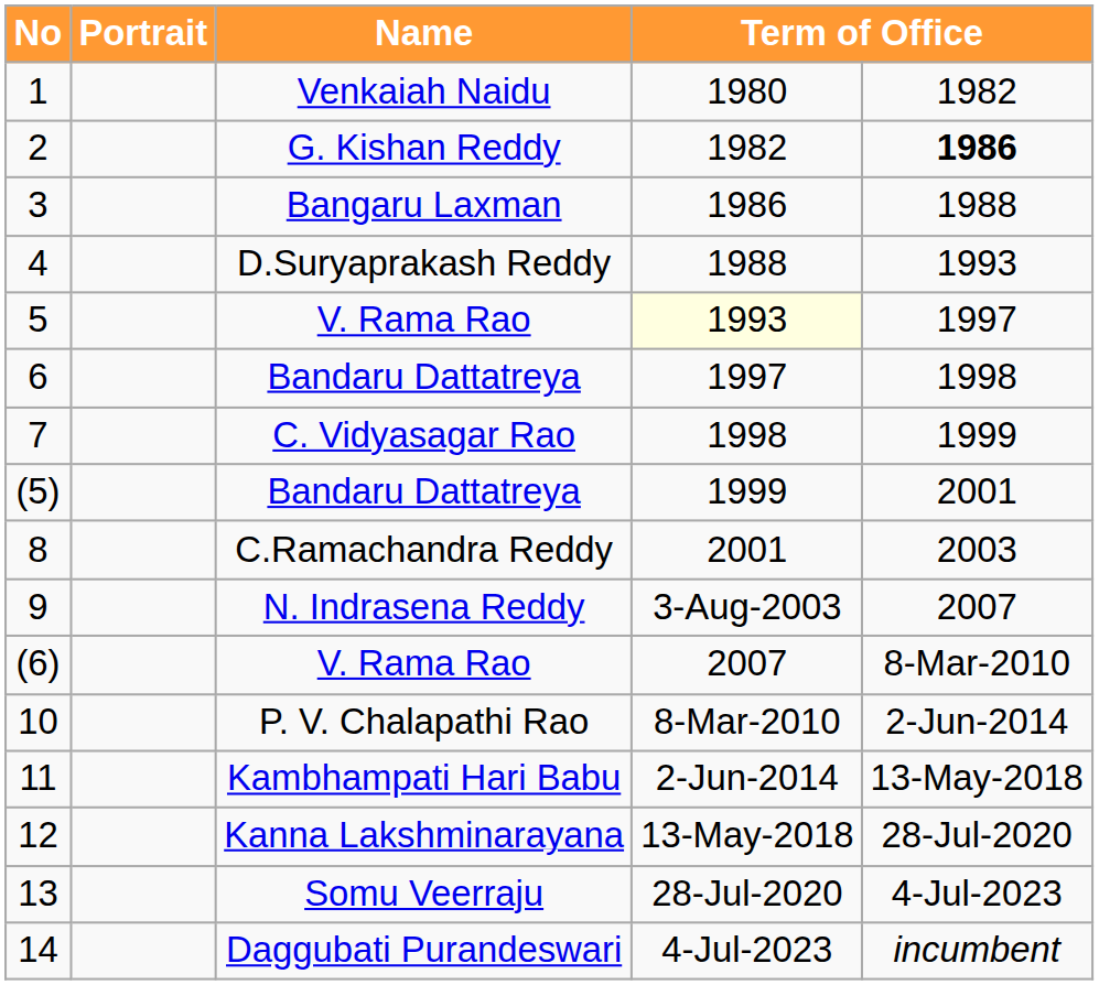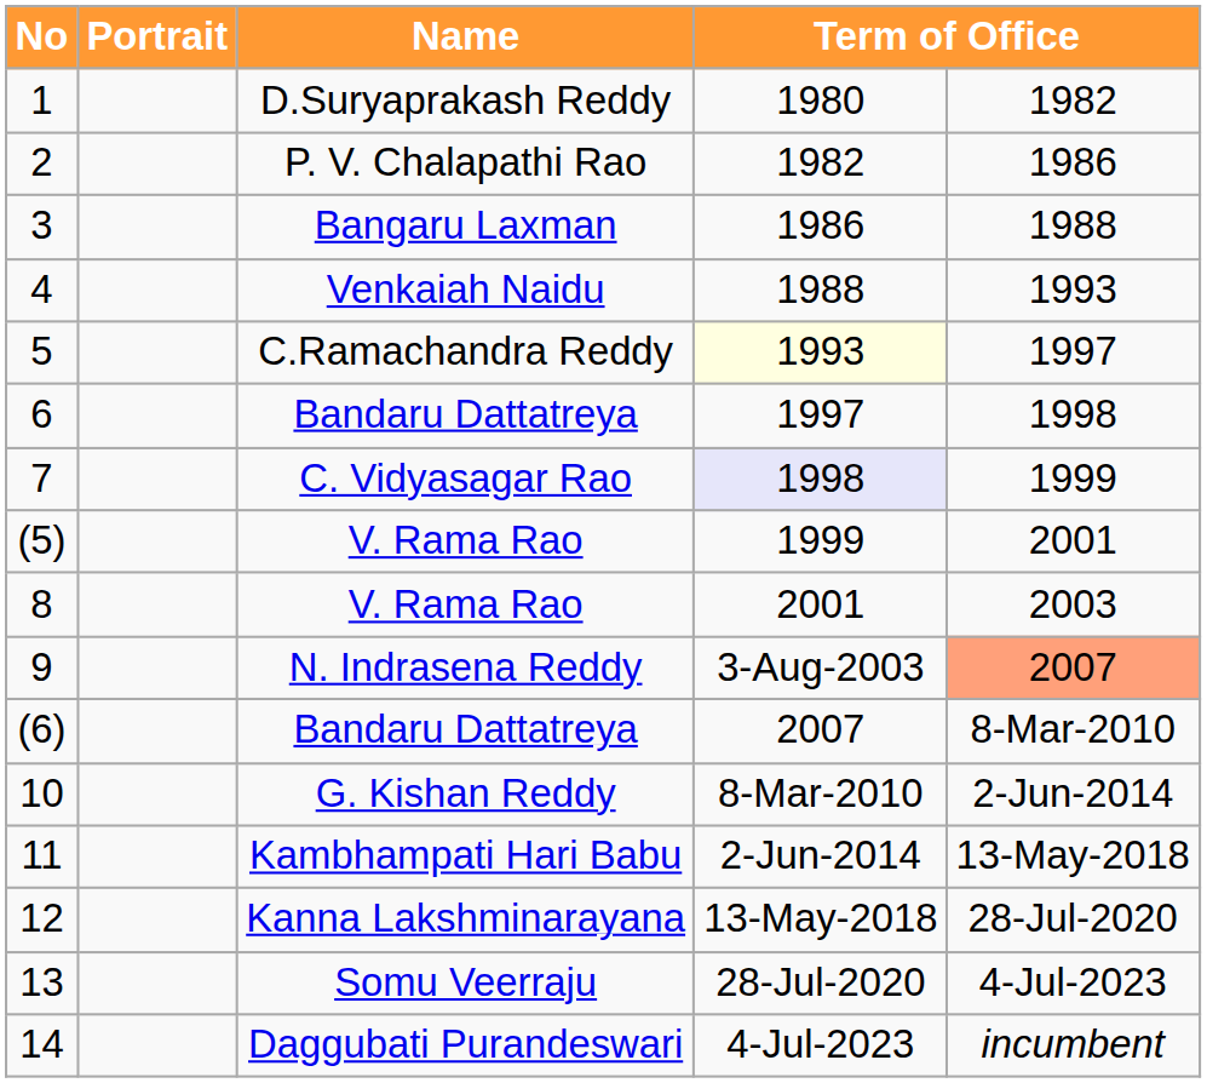1 | Name: Venkaiah Naidu -> D.Suryaprakash Reddy
2 | Name: G. Kishan Reddy -> P. V. Chalapathi Rao
2 | column 5: bold -> normal
4 | Name: D.Suryaprakash Reddy -> Venkaiah Naidu
5 | Name: V. Rama Rao -> C.Ramachandra Reddy
7 | column 4: no background -> lavender background
(5) | Name: Bandaru Dattatreya -> V. Rama Rao
8 | Name: C.Ramachandra Reddy -> V. Rama Rao
9 | column 5: no background -> lightsalmon background
(6) | Name: V. Rama Rao -> Bandaru Dattatreya
10 | Name: P. V. Chalapathi Rao -> G. Kishan Reddy
